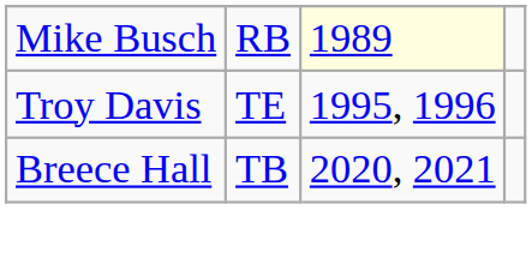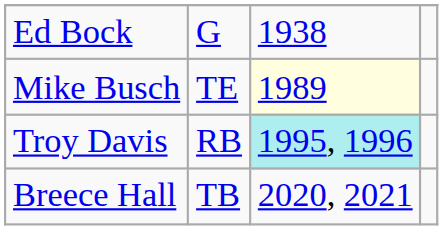+ row: Ed Bock | G | 1938
Mike Busch | column 2: RB -> TE
Troy Davis | column 2: TE -> RB
Troy Davis | column 3: no background -> paleturquoise background
